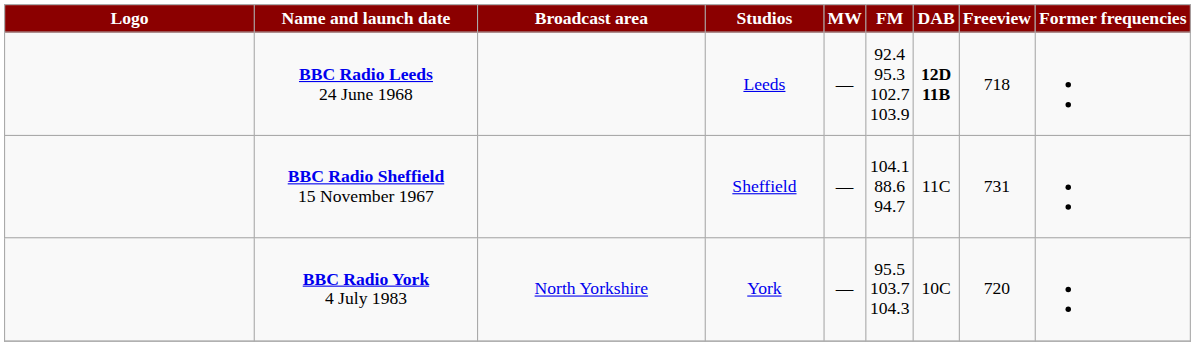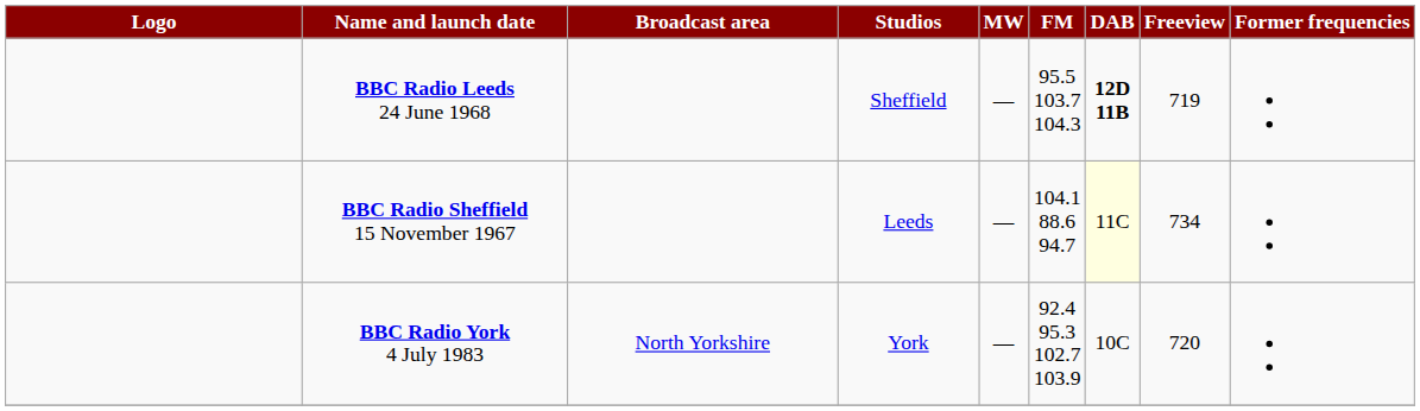BBC Radio Leeds 24 June 1968 | Studios: Leeds -> Sheffield
BBC Radio Leeds 24 June 1968 | FM: 92.4 95.3 102.7 103.9 -> 95.5 103.7 104.3
BBC Radio Leeds 24 June 1968 | Freeview: 718 -> 719
BBC Radio Sheffield 15 November 1967 | Studios: Sheffield -> Leeds
BBC Radio Sheffield 15 November 1967 | DAB: no background -> lightyellow background
BBC Radio Sheffield 15 November 1967 | Freeview: 731 -> 734
BBC Radio York 4 July 1983 | FM: 95.5 103.7 104.3 -> 92.4 95.3 102.7 103.9
